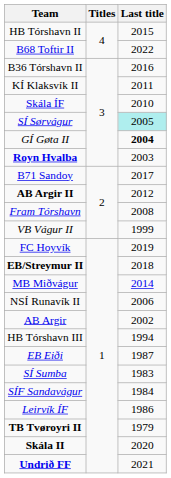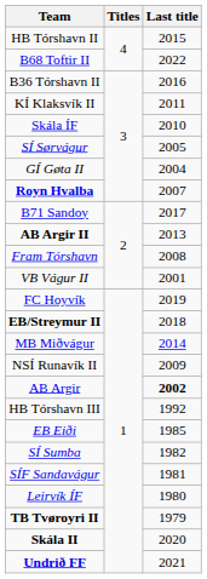SÍ Sørvágur | Last title: paleturquoise background -> no background
GÍ Gøta II | Last title: bold -> normal
Royn Hvalba | Last title: 2003 -> 2007
AB Argir II | Last title: 2012 -> 2013
VB Vágur II | Last title: 1999 -> 2001
NSÍ Runavík II | Last title: 2006 -> 2009
AB Argir | Last title: normal -> bold
HB Tórshavn III | Last title: 1994 -> 1992
EB Eiði | Last title: 1987 -> 1985
SÍ Sumba | Last title: 1983 -> 1982
SÍF Sandavágur | Last title: 1984 -> 1981
Leirvík ÍF | Last title: 1986 -> 1980
